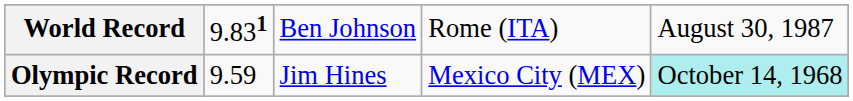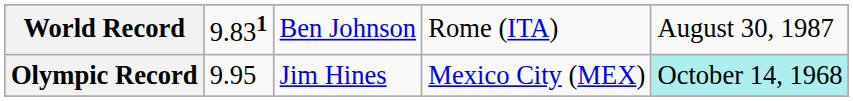Olympic Record | column 2: 9.59 -> 9.95
